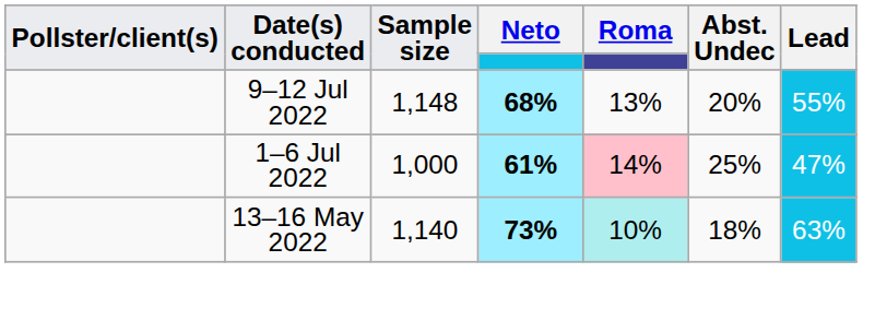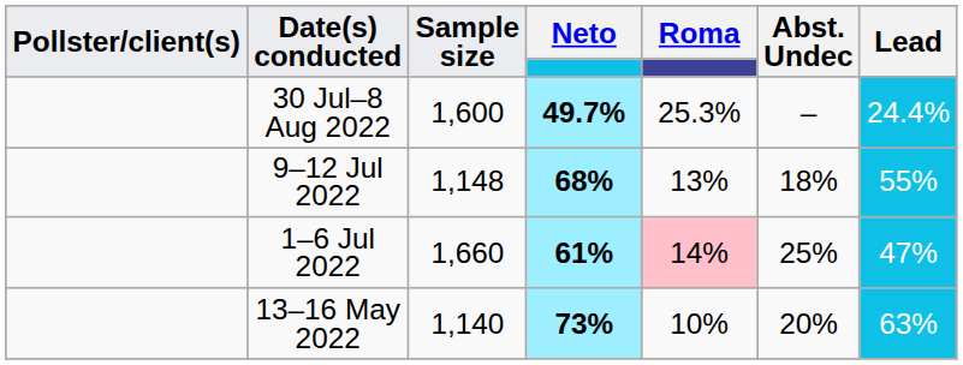+ row: 30 Jul–8 Aug 2022 | 1,600 | 49.7% | 25.3% | – | 24.4%
9–12 Jul 2022 | Abst. Undec: 20% -> 18%
1–6 Jul 2022 | Sample size: 1,000 -> 1,660
13–16 May 2022 | Roma: paleturquoise background -> no background
13–16 May 2022 | Abst. Undec: 18% -> 20%
